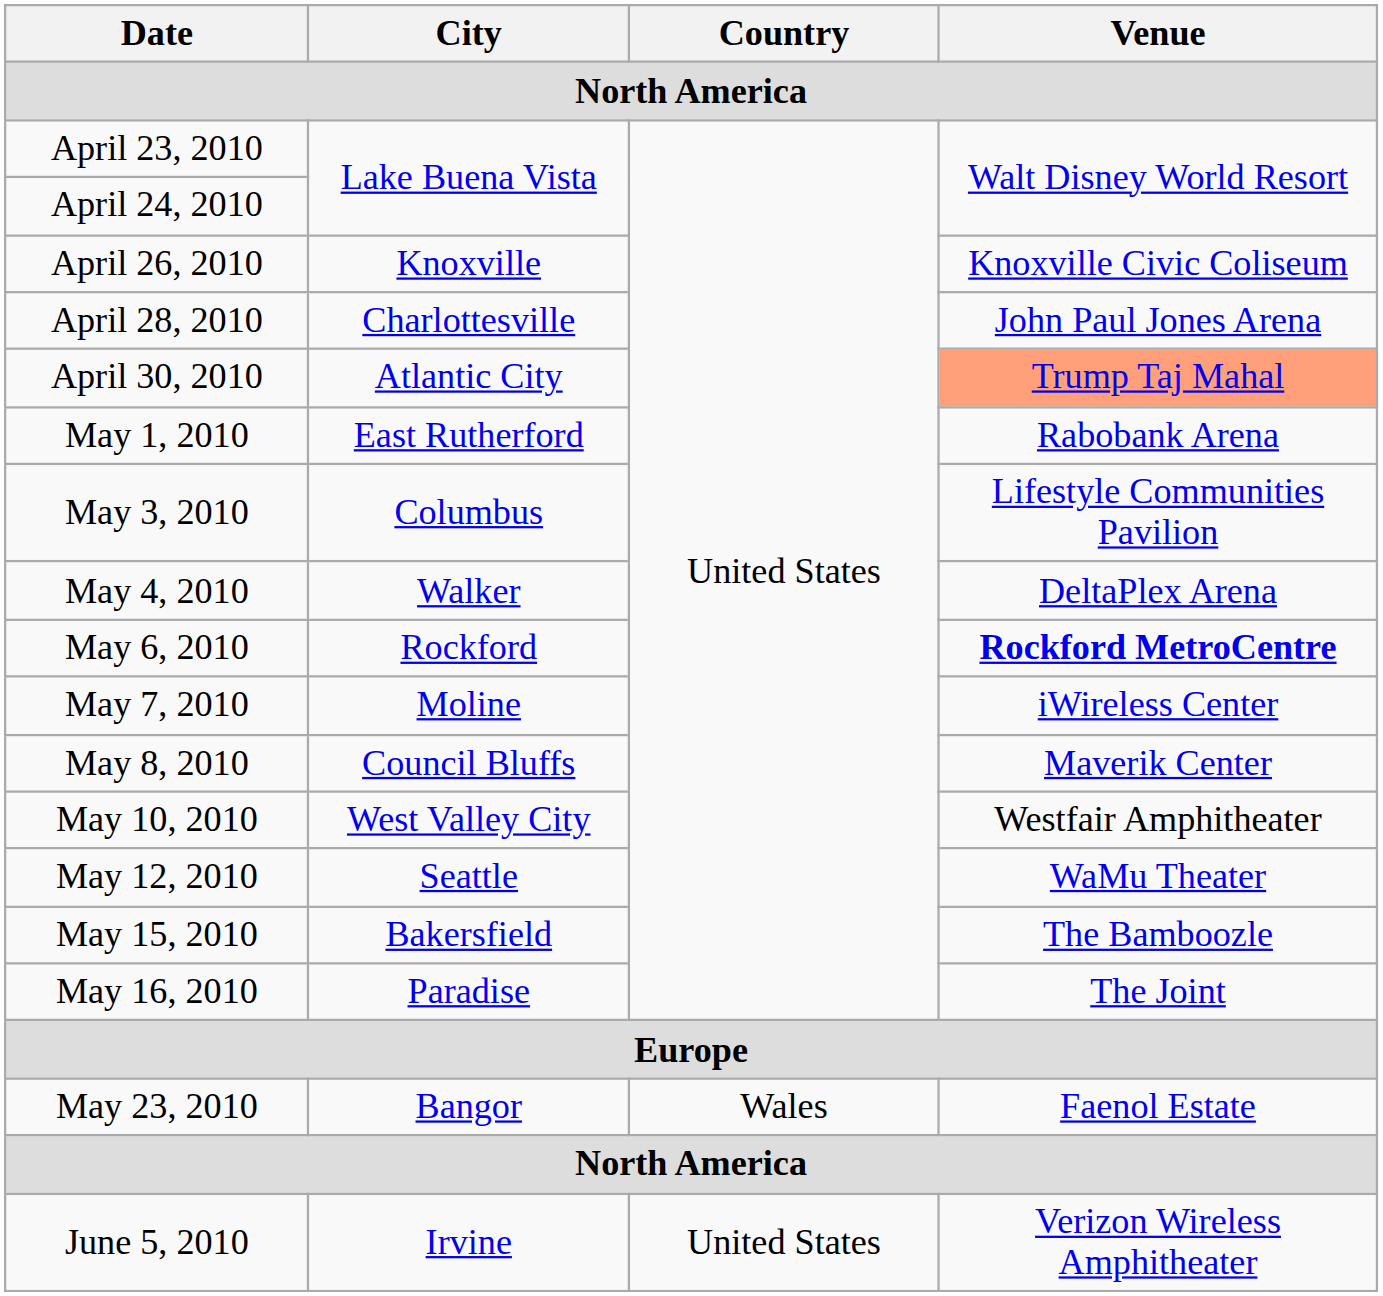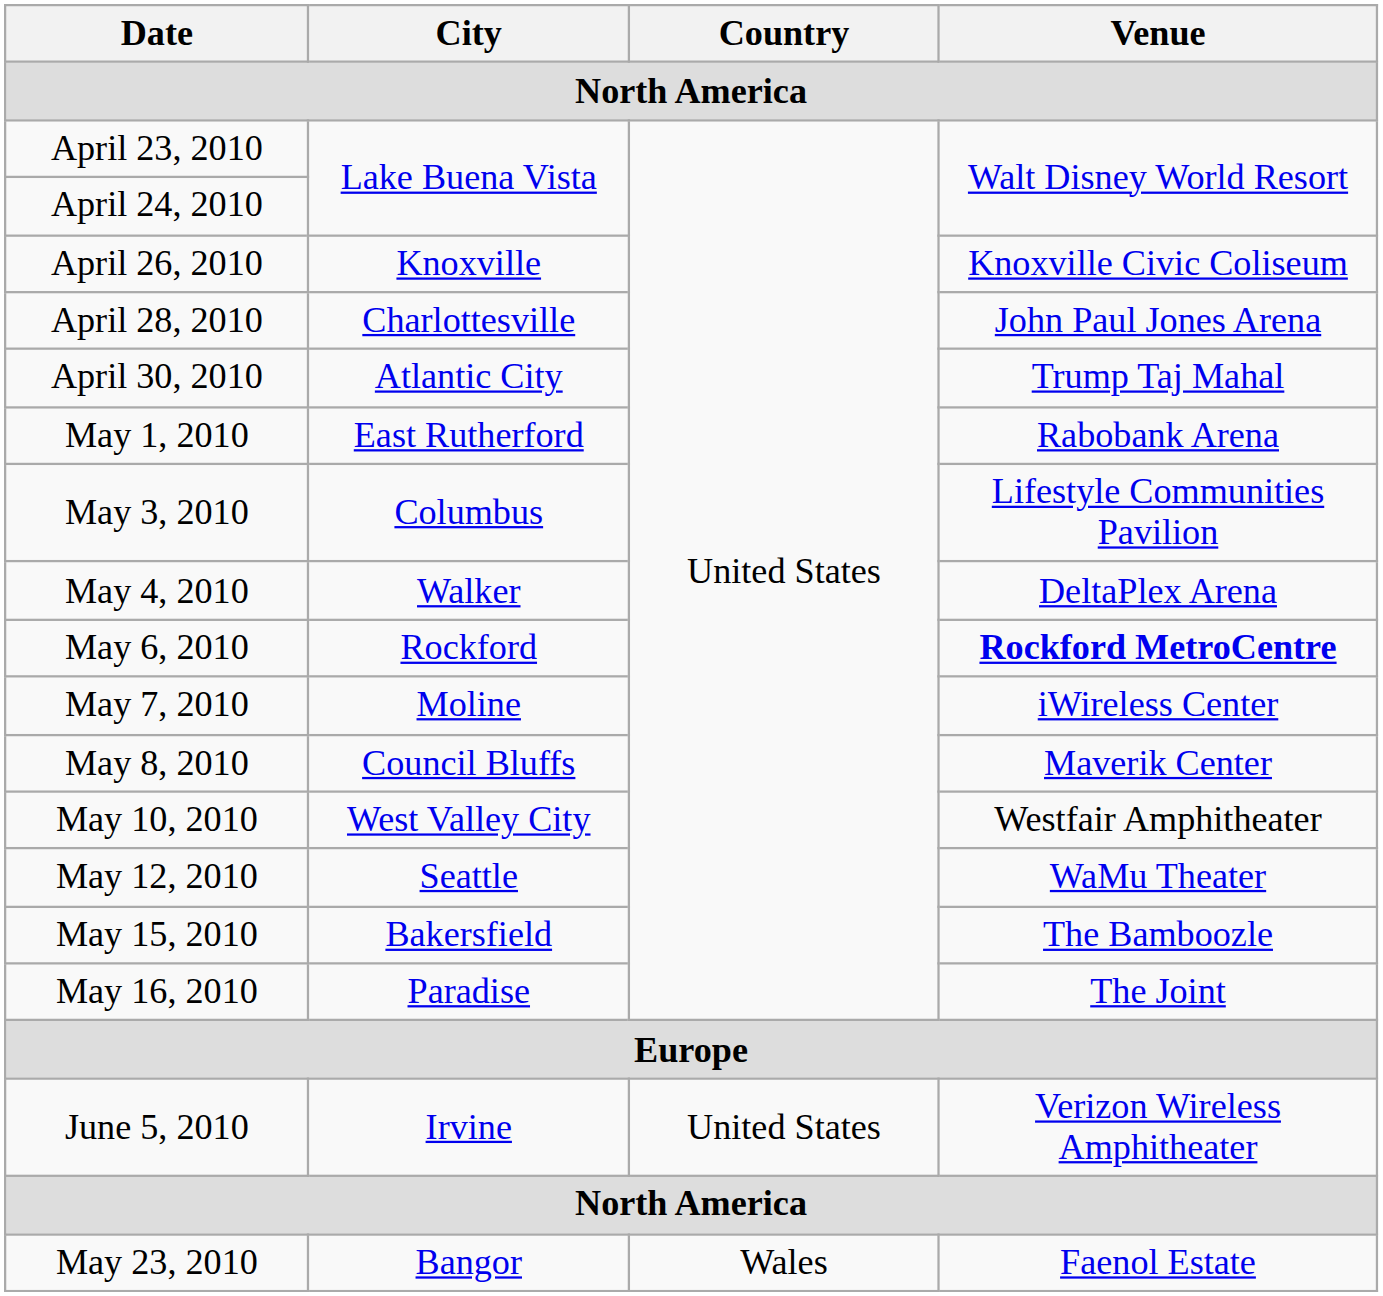April 30, 2010 | Venue: lightsalmon background -> no background
rows swapped: May 23, 2010 <-> June 5, 2010
